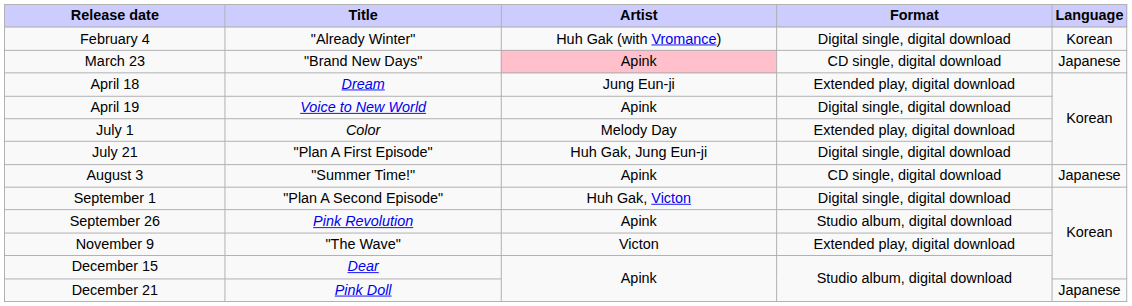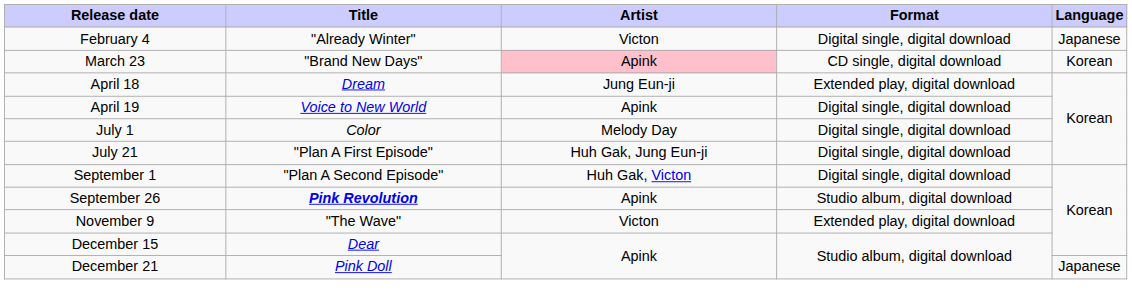February 4 | Artist: Huh Gak (with Vromance) -> Victon
February 4 | Language: Korean -> Japanese
March 23 | Language: Japanese -> Korean
July 1 | Format: Extended play, digital download -> Digital single, digital download
- row: August 3 | "Summer Time!" | Apink | CD single, digital download | Japanese
September 26 | Title: normal -> bold
